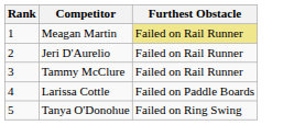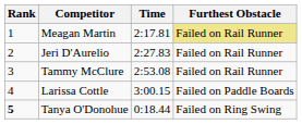+ column: Time | 2:17.81 | 2:27.83 | 2:53.08 | 3:00.15 | 0:18.44
Tanya O'Donohue | Rank: normal -> bold
